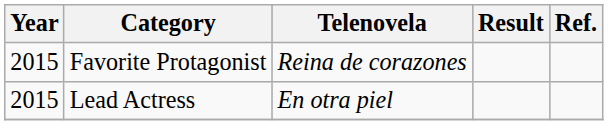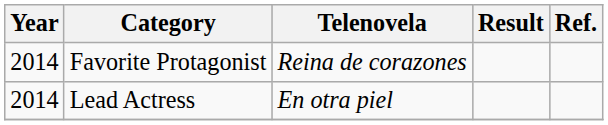Favorite Protagonist | Year: 2015 -> 2014
Lead Actress | Year: 2015 -> 2014
